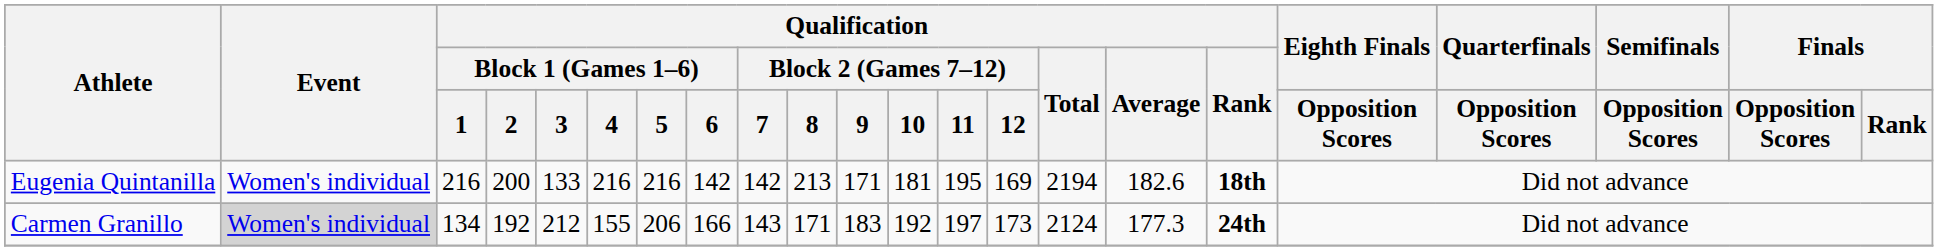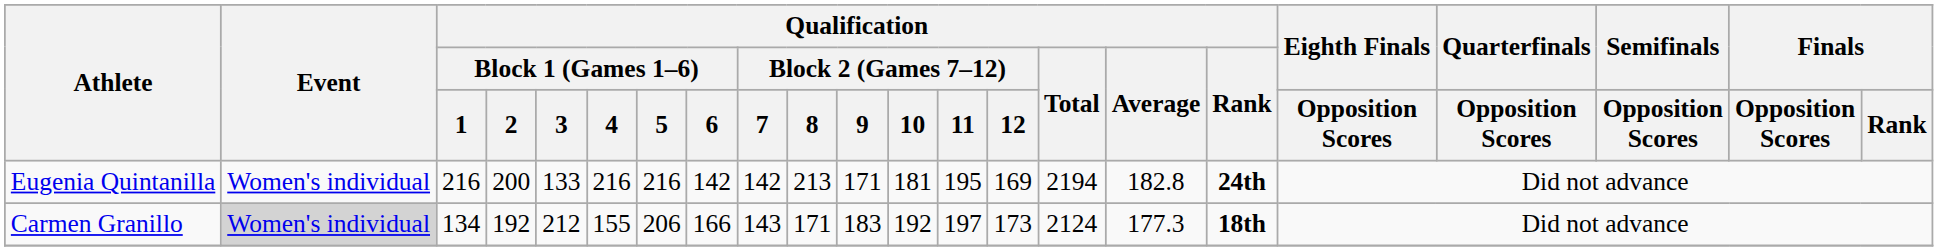Eugenia Quintanilla | Qualification / Average: 182.6 -> 182.8
Eugenia Quintanilla | Qualification / Rank: 18th -> 24th
Carmen Granillo | Qualification / Rank: 24th -> 18th
